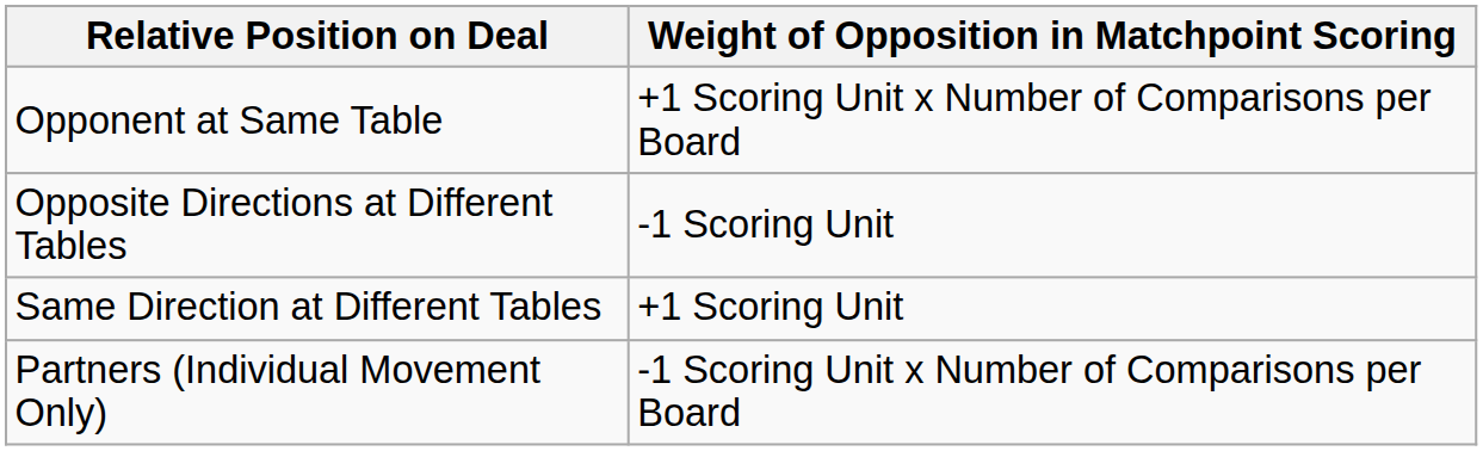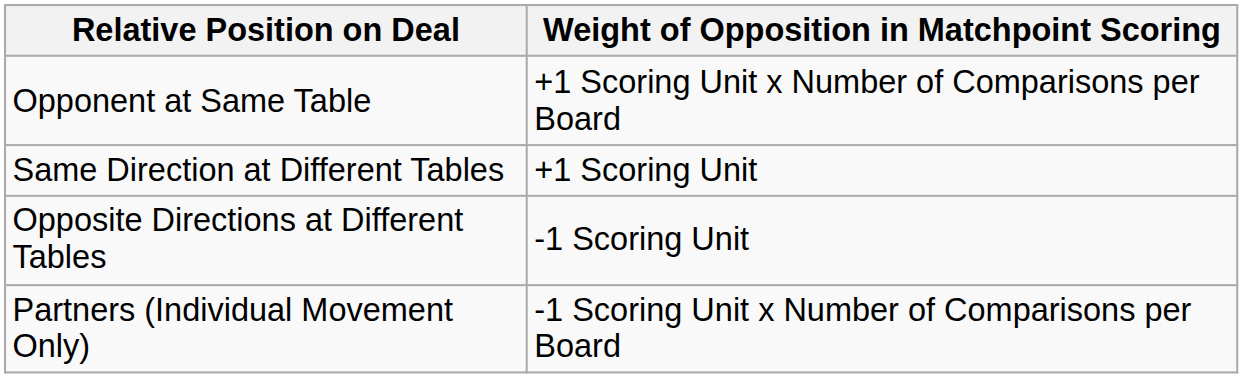rows swapped: Same Direction at Different Tables <-> Opposite Directions at Different Tables
